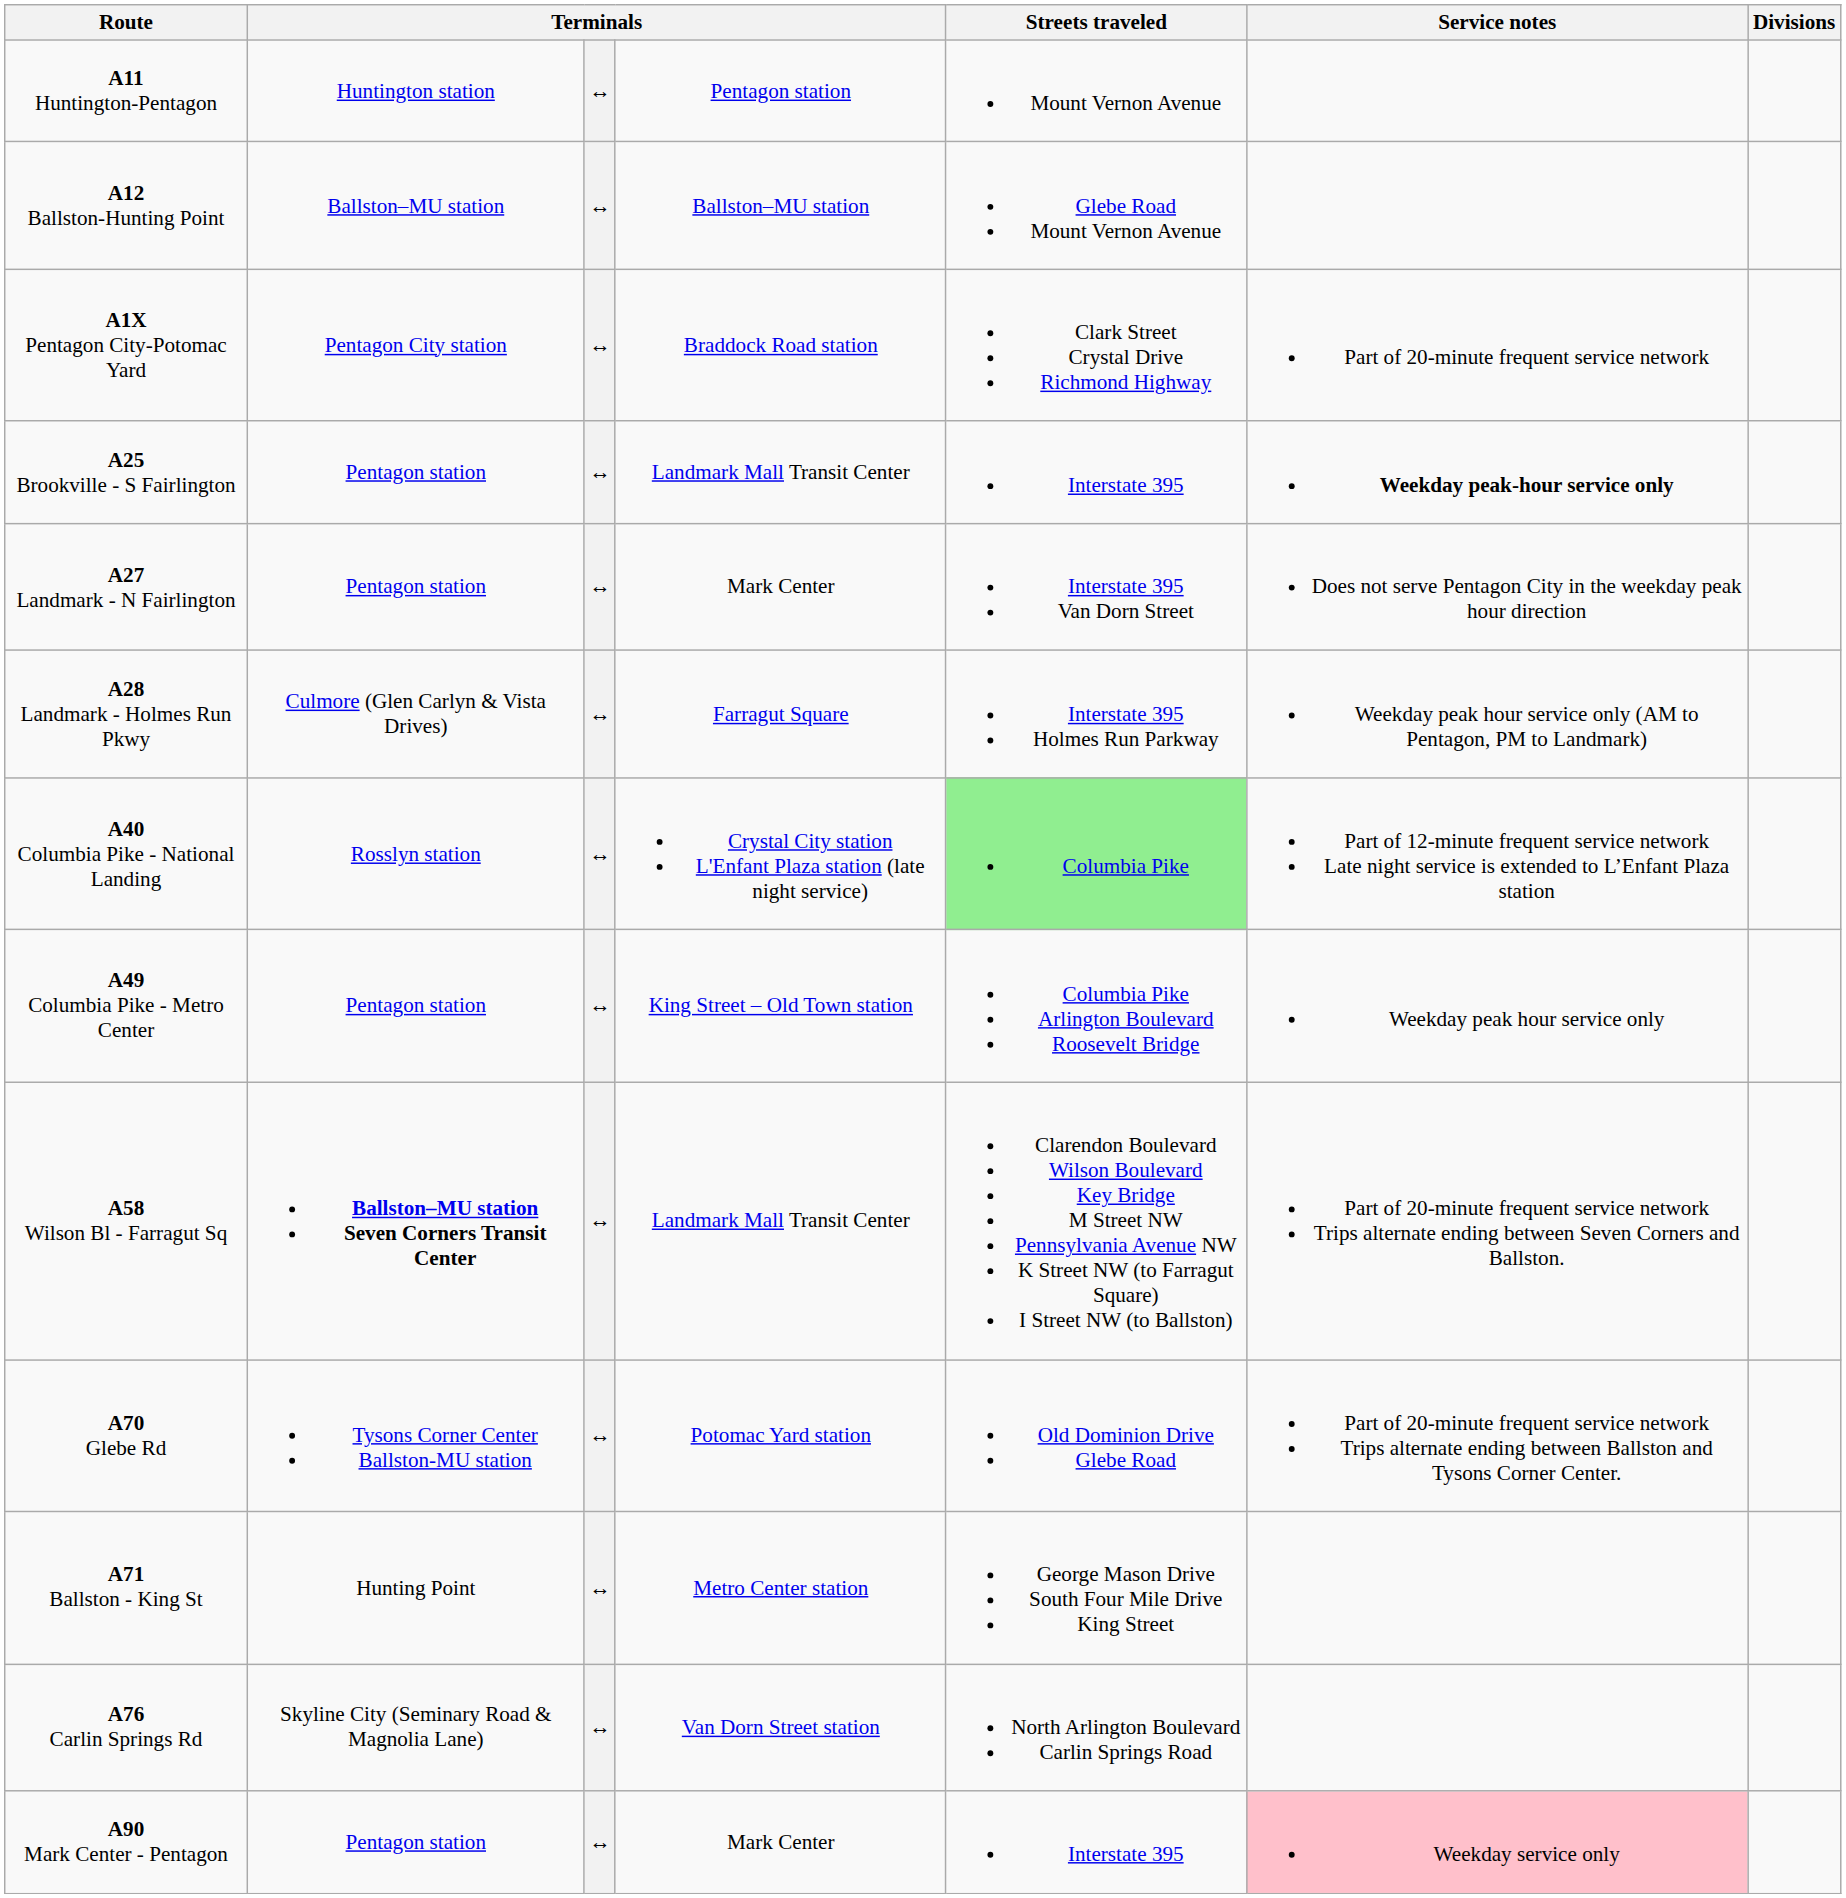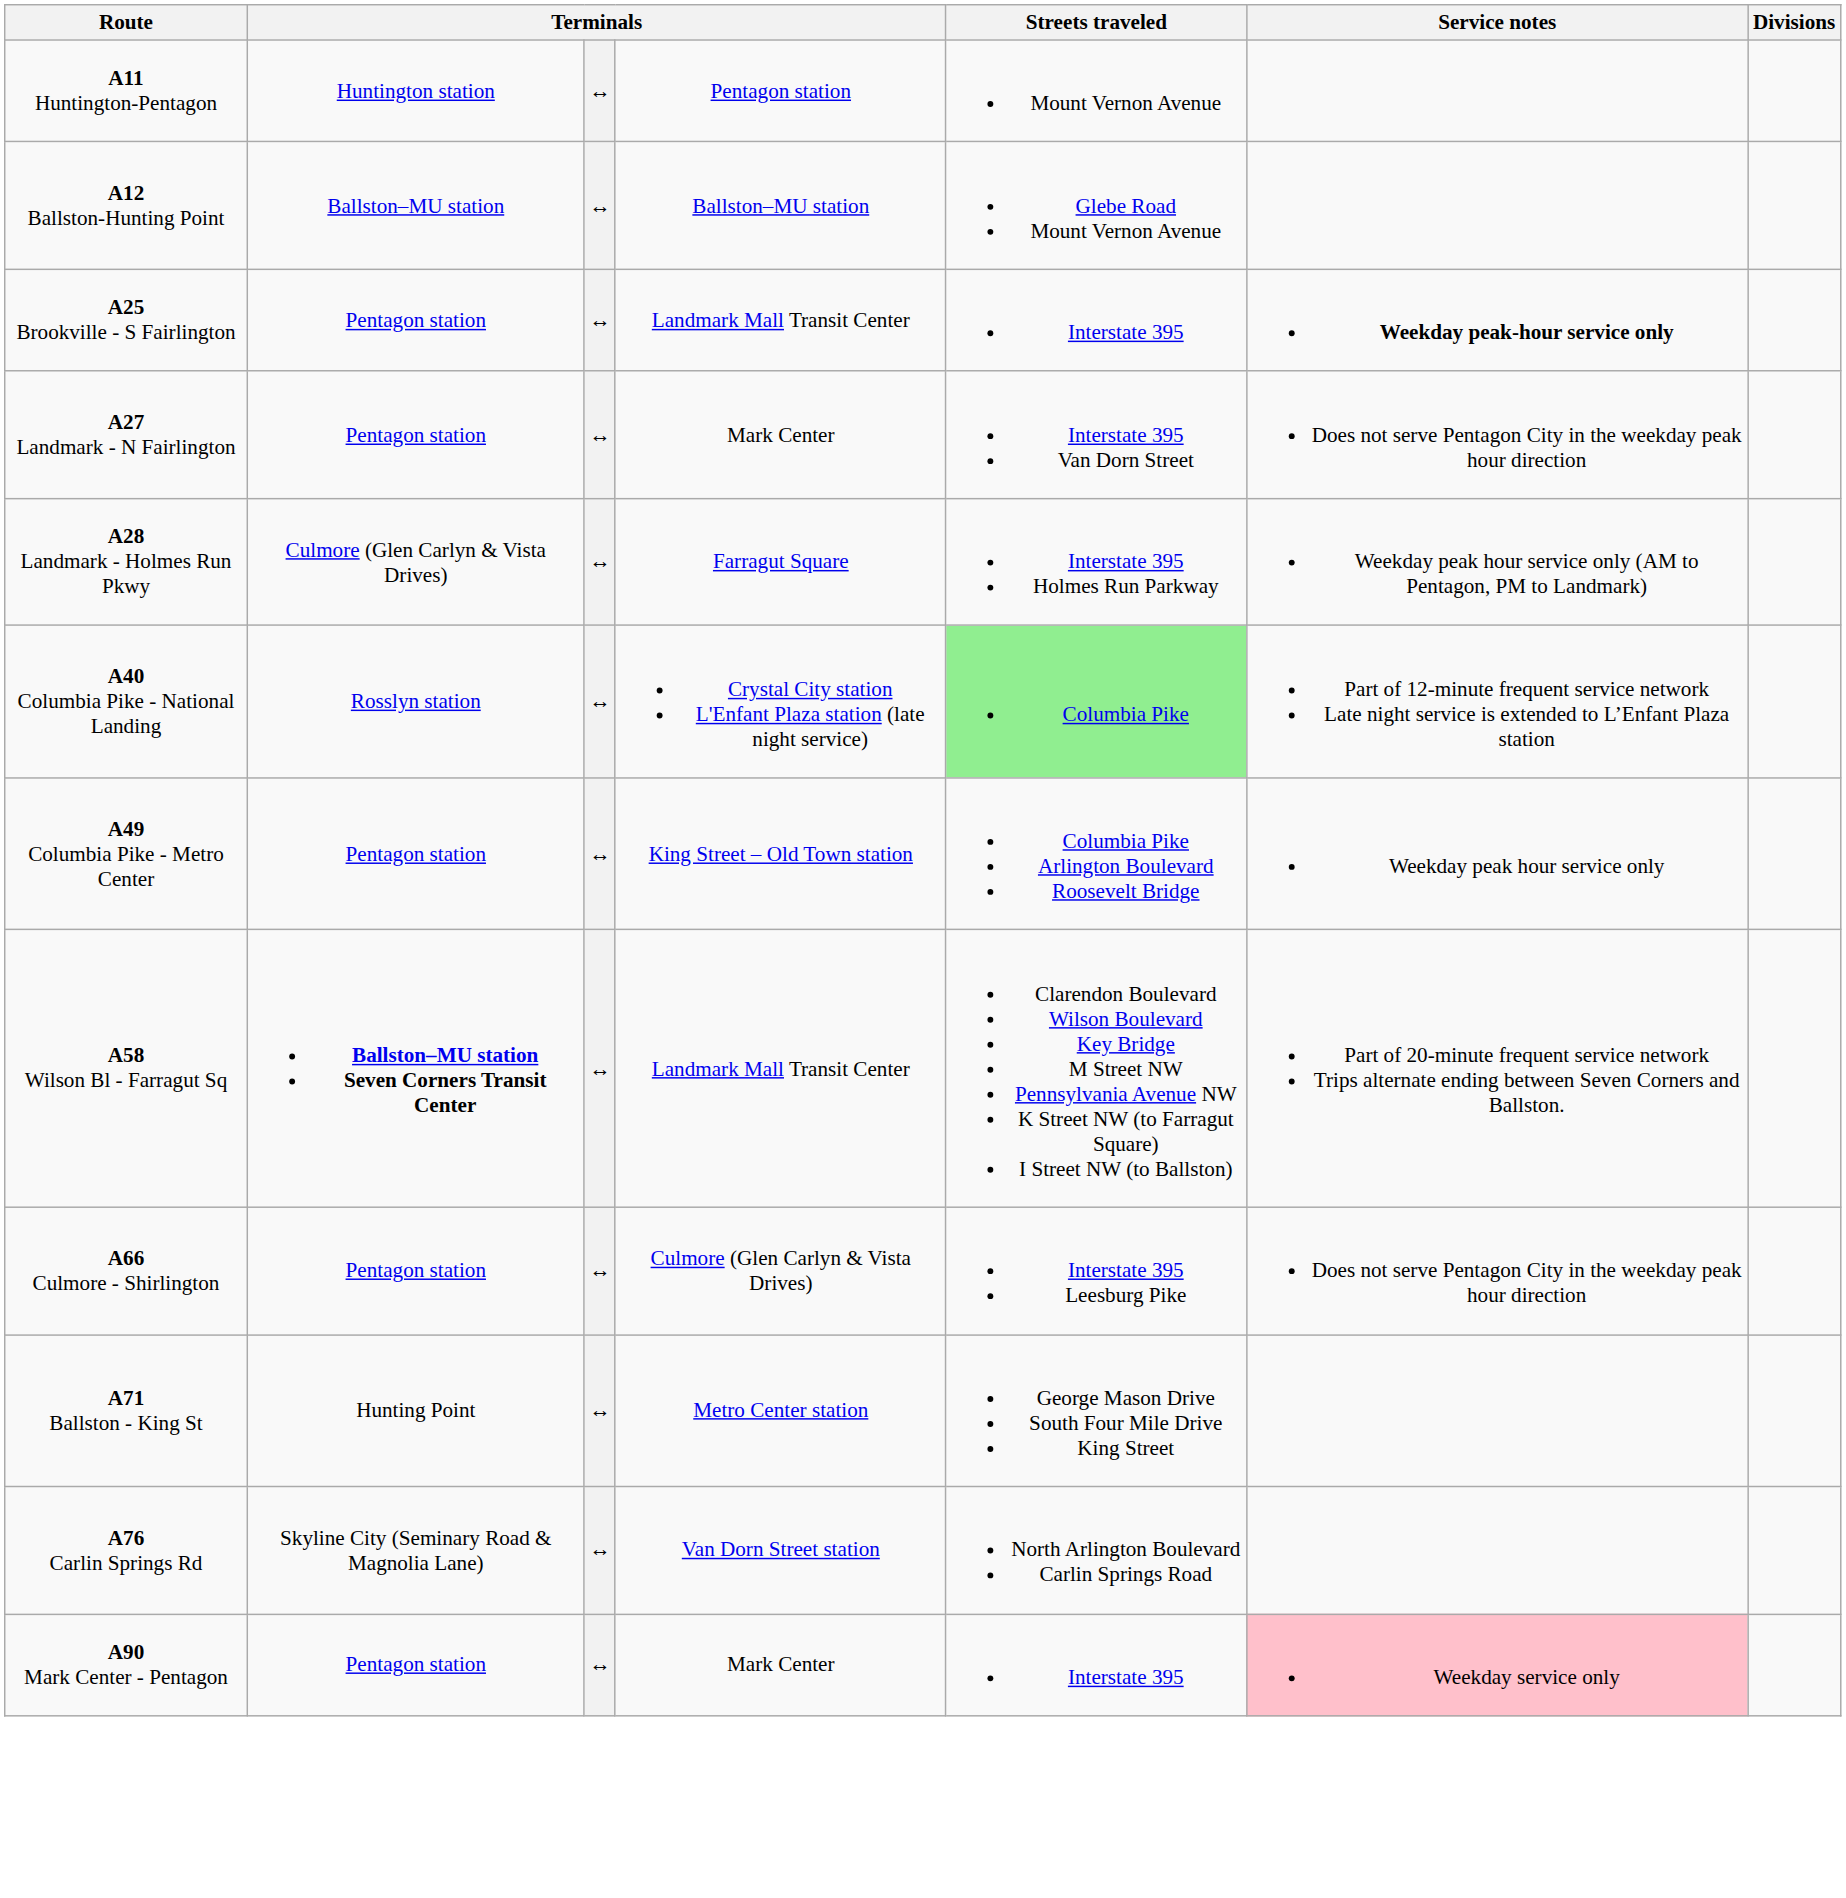- row: A1X Pentagon City-Potomac Yard | Pentagon City station | ↔ | Braddock Road station | Clark Street Crystal Drive Richmond Highway | Part of 20-minute frequent service network
+ row: A66 Culmore - Shirlington | Pentagon station | ↔ | Culmore (Glen Carlyn & Vista Drives) | Interstate 395 Leesburg Pike | Does not serve Pentagon City in the weekday peak hour direction
- row: A70 Glebe Rd | Tysons Corner Center Ballston-MU station | ↔ | Potomac Yard station | Old Dominion Drive Glebe Road | Part of 20-minute frequent service network Trips alternate ending between Ballston and Tysons Corner Center.
